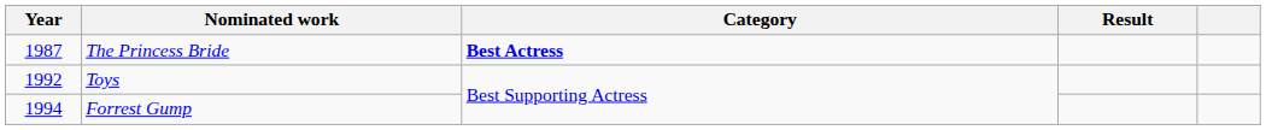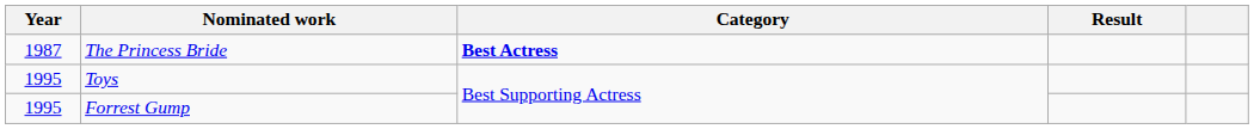Toys | Year: 1992 -> 1995
Forrest Gump | Year: 1994 -> 1995
